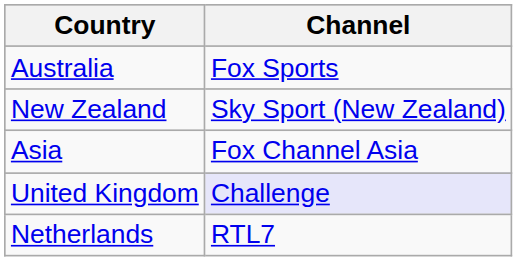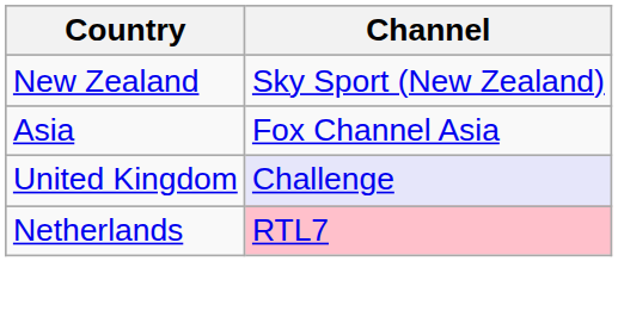- row: Australia | Fox Sports
Netherlands | Channel: no background -> pink background
